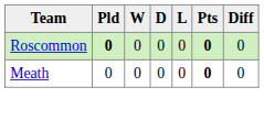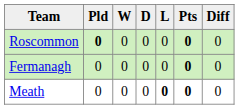+ row: Fermanagh | 0 | 0 | 0 | 0 | 0 | 0
Meath | L: normal -> bold
